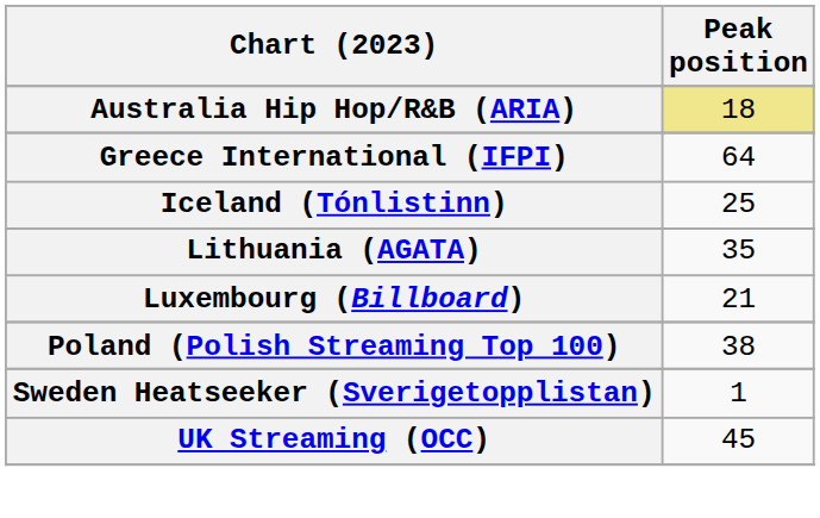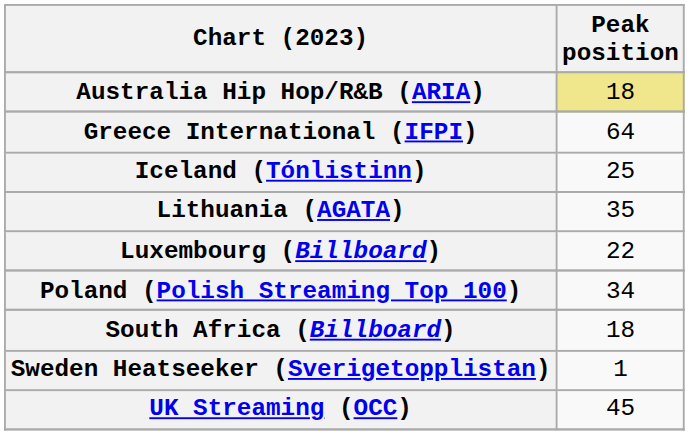Luxembourg (Billboard) | Peak position: 21 -> 22
Poland (Polish Streaming Top 100) | Peak position: 38 -> 34
+ row: South Africa (Billboard) | 18
